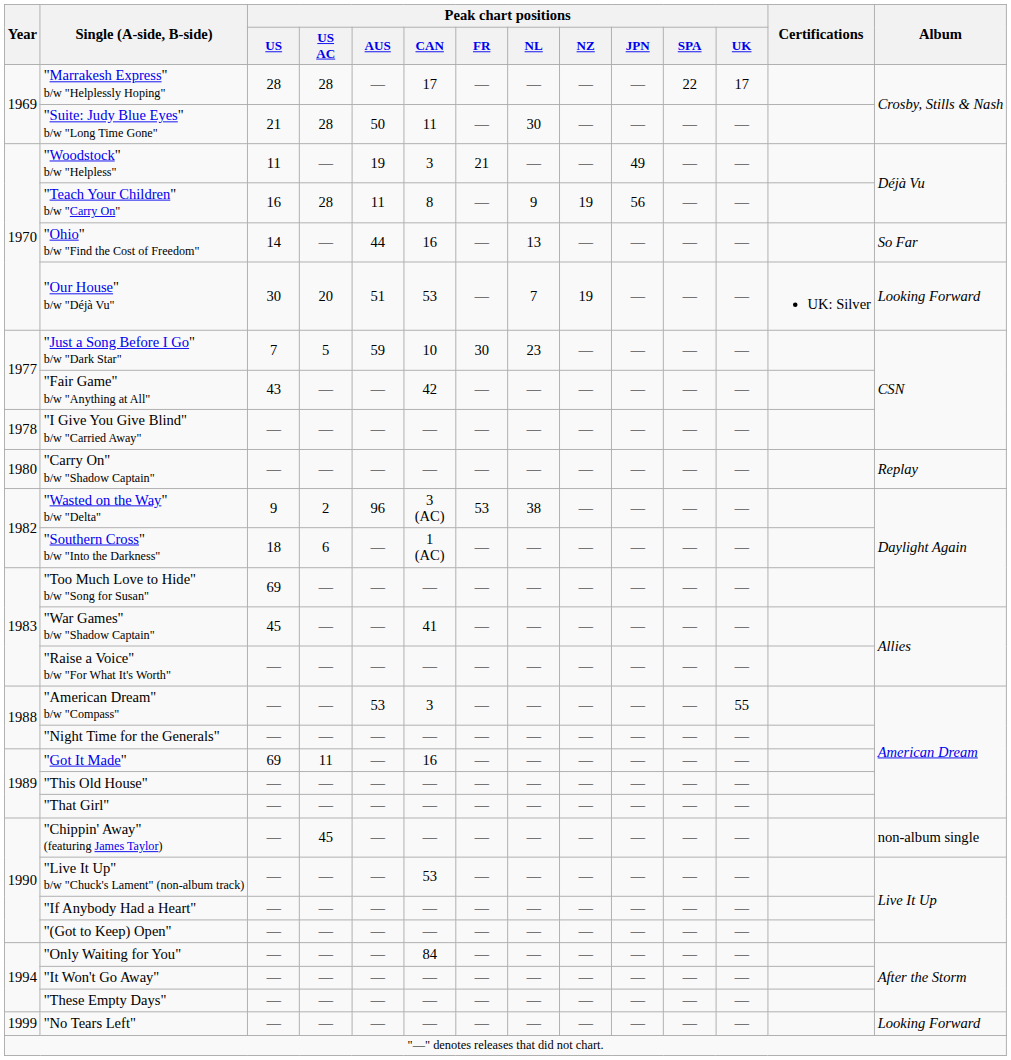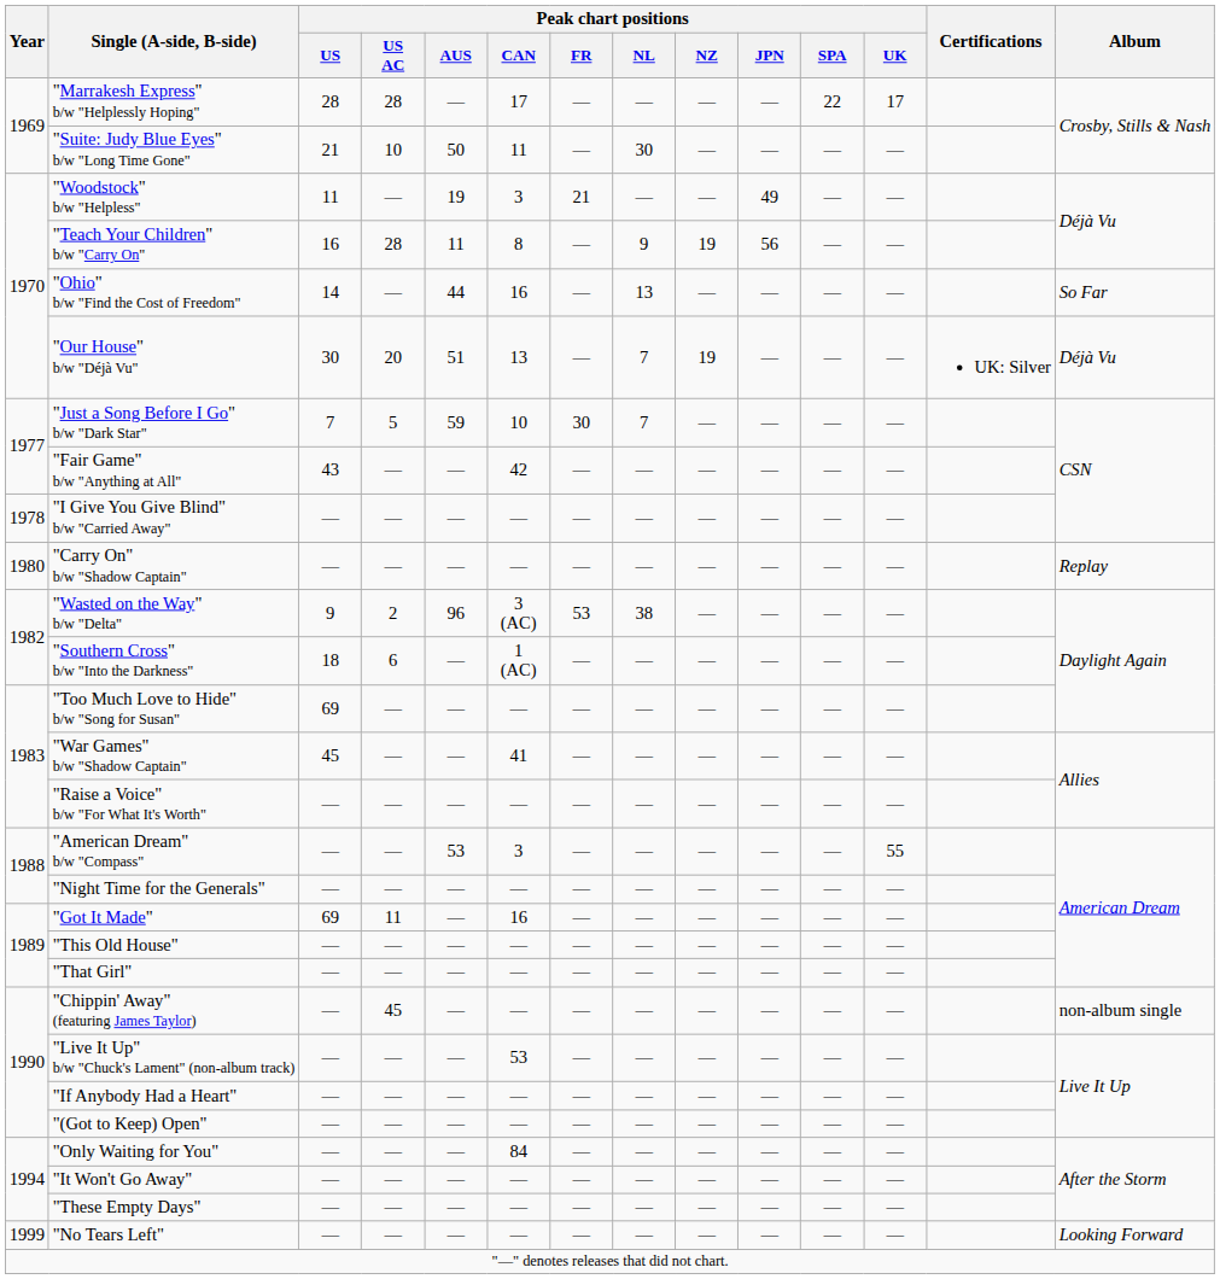"Suite: Judy Blue Eyes" b/w "Long Time Gone" | Peak chart positions / US AC: 28 -> 10
"Our House" b/w "Déjà Vu" | Peak chart positions / CAN: 53 -> 13
"Our House" b/w "Déjà Vu" | Album: Looking Forward -> Déjà Vu
"Just a Song Before I Go" b/w "Dark Star" | Peak chart positions / NL: 23 -> 7
